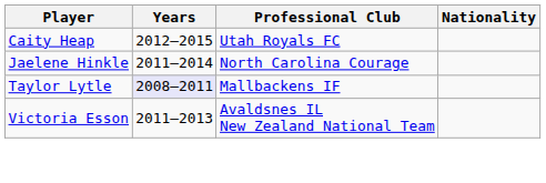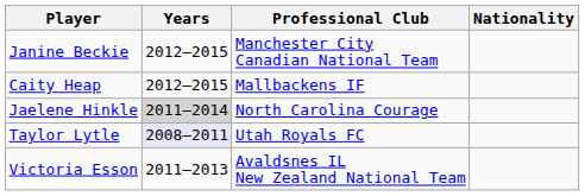+ row: Janine Beckie | 2012–2015 | Manchester City Canadian National Team
Caity Heap | Professional Club: Utah Royals FC -> Mallbackens IF
Jaelene Hinkle | Years: no background -> lightgrey background
Taylor Lytle | Professional Club: Mallbackens IF -> Utah Royals FC
